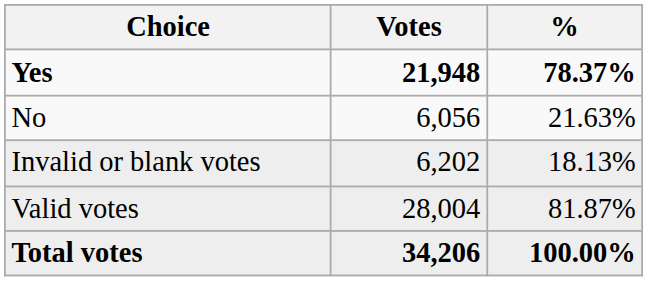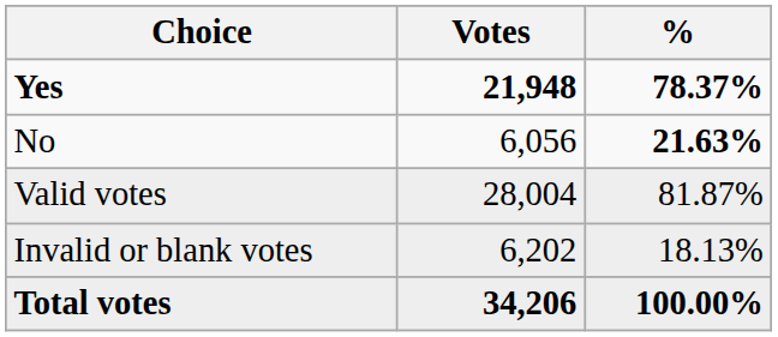No | %: normal -> bold
rows swapped: Valid votes <-> Invalid or blank votes
